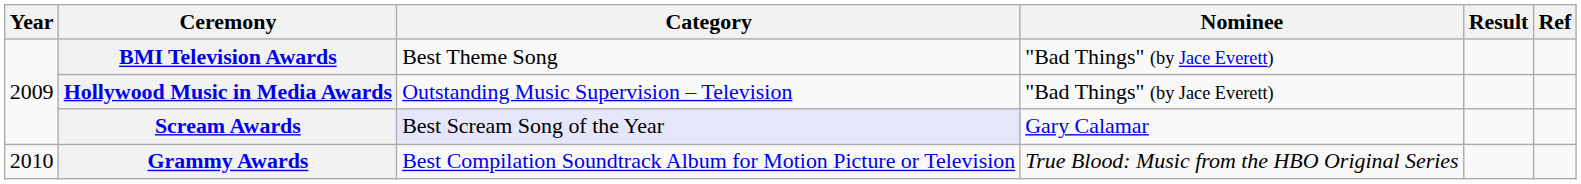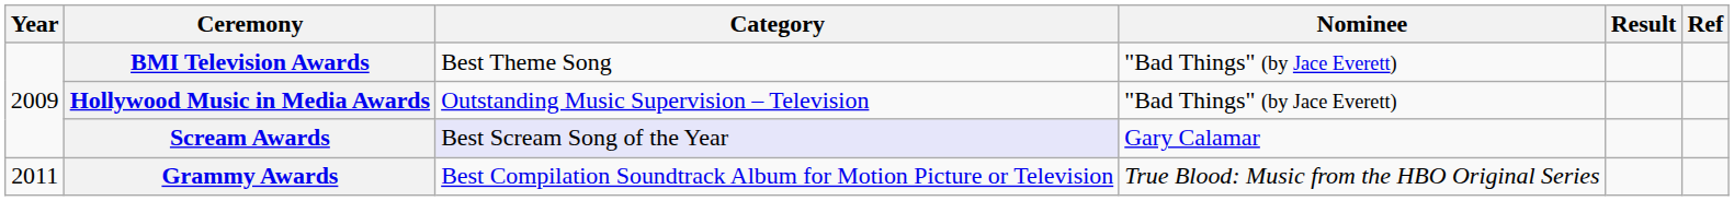Grammy Awards | Year: 2010 -> 2011
